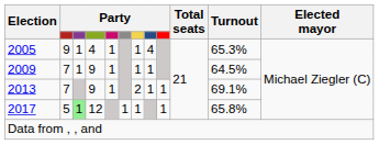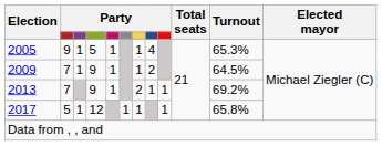2005 | column 4: 4 -> 5
2009 | column 8: 1 -> 2
2013 | Turnout: 69.1% -> 69.2%
2017 | column 3: lightgreen background -> no background
